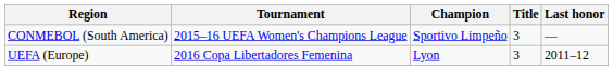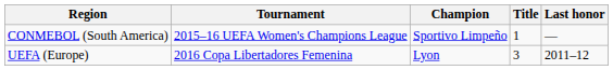CONMEBOL (South America) | Title: 3 -> 1
